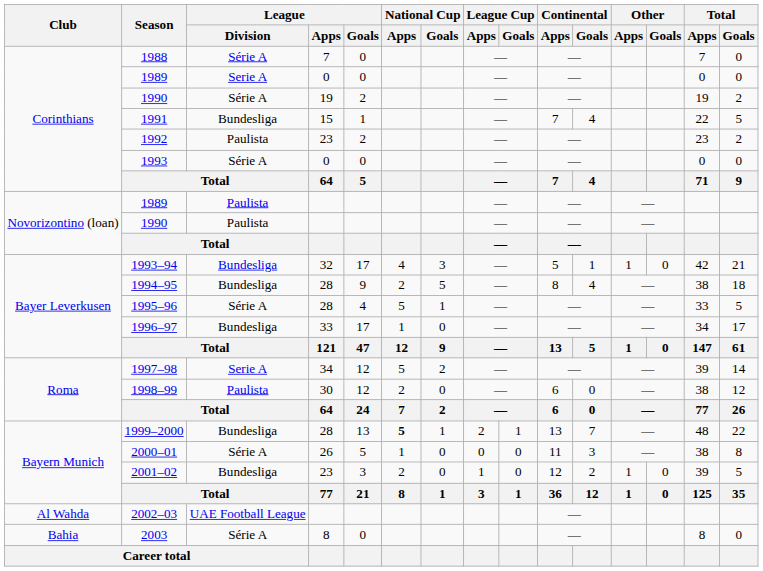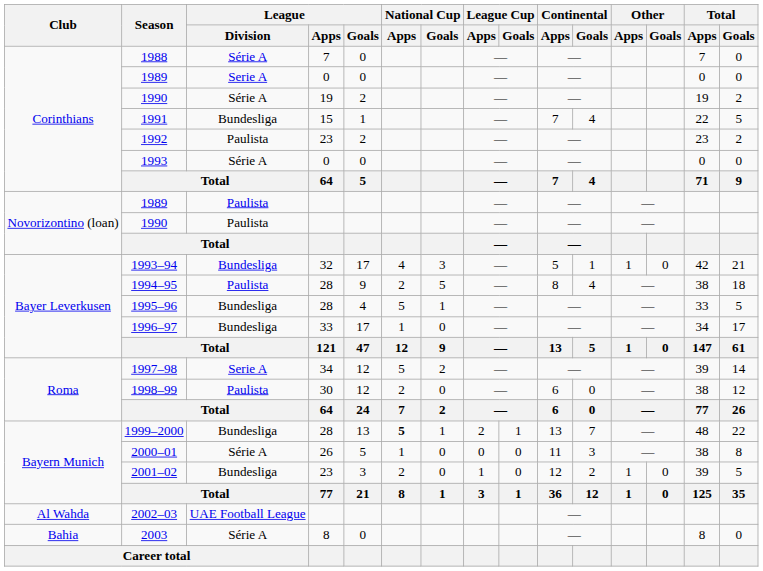1994–95 | League / Division: Bundesliga -> Paulista
1995–96 | League / Division: Série A -> Bundesliga
